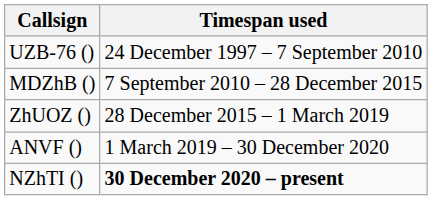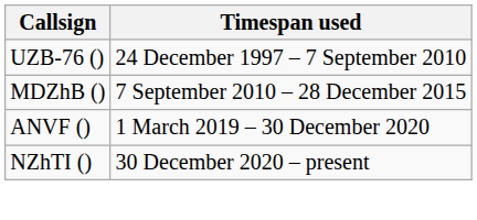- row: ZhUOZ () | 28 December 2015 – 1 March 2019
NZhTI () | Timespan used: bold -> normal
